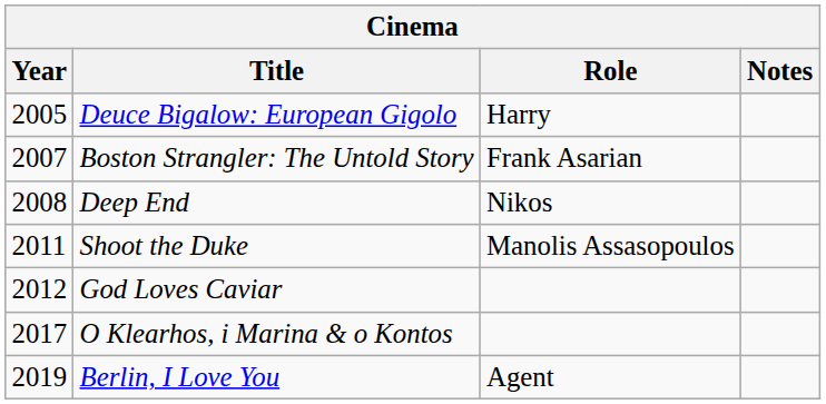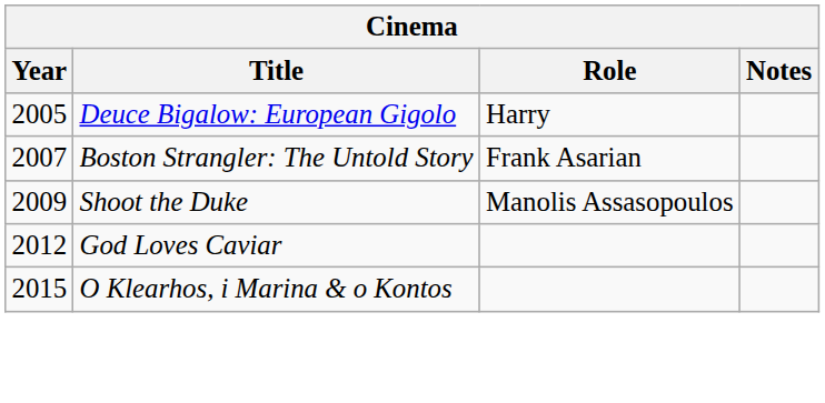- row: 2008 | Deep End | Nikos
Shoot the Duke | Year: 2011 -> 2009
O Klearhos, i Marina & o Kontos | Year: 2017 -> 2015
- row: 2019 | Berlin, I Love You | Agent
